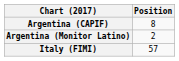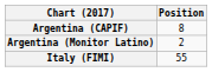Italy (FIMI) | Position: 57 -> 55
